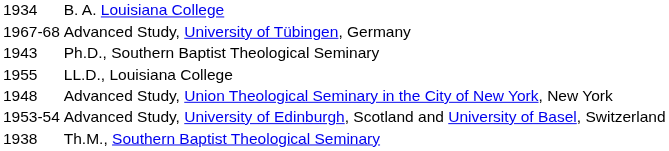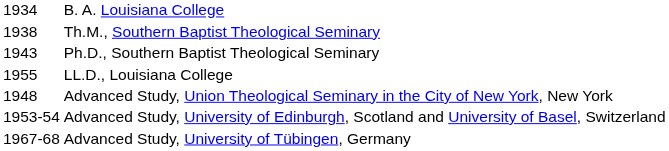rows swapped: Th.M., Southern Baptist Theological Seminary <-> Advanced Study, University of Tübingen, Germany
